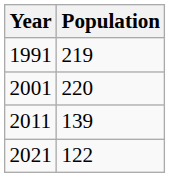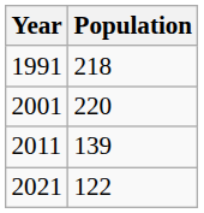1991 | Population: 219 -> 218
